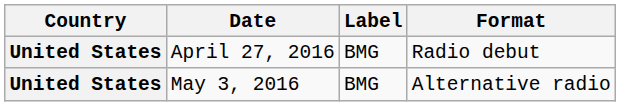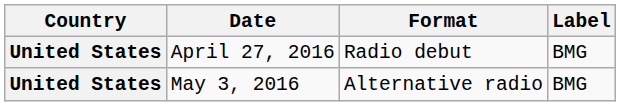columns swapped: Format <-> Label
